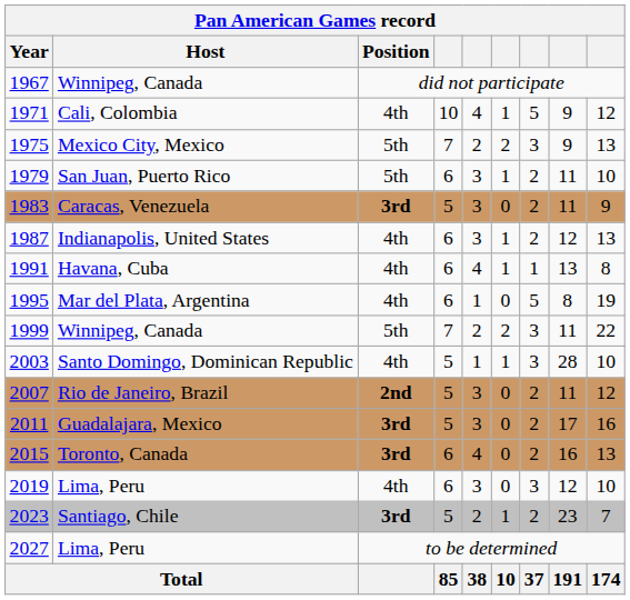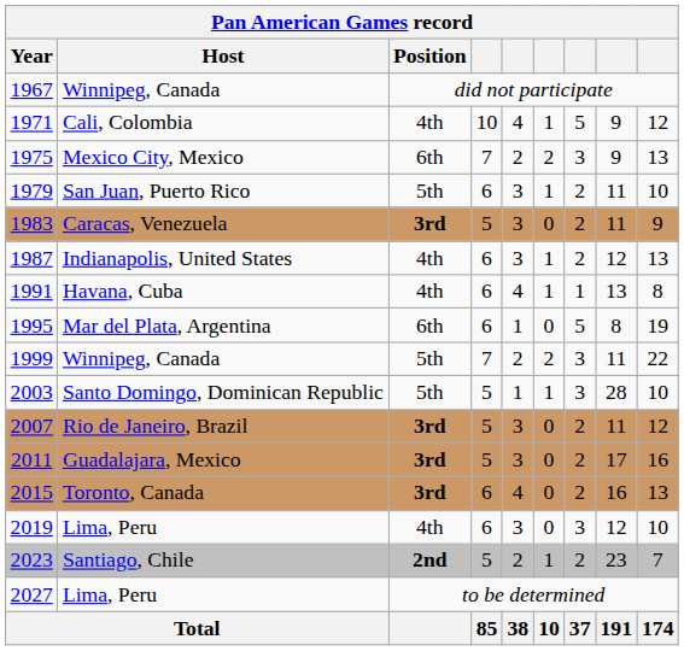1975 | Position: 5th -> 6th
1995 | Position: 4th -> 6th
2003 | Position: 4th -> 5th
2007 | Position: 2nd -> 3rd
2023 | Position: 3rd -> 2nd
